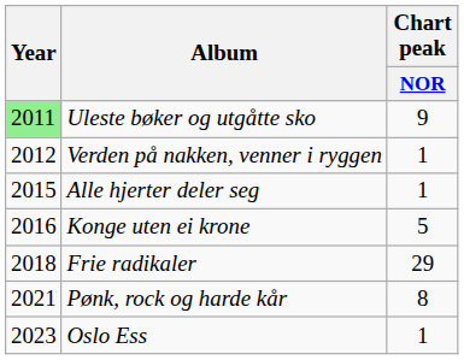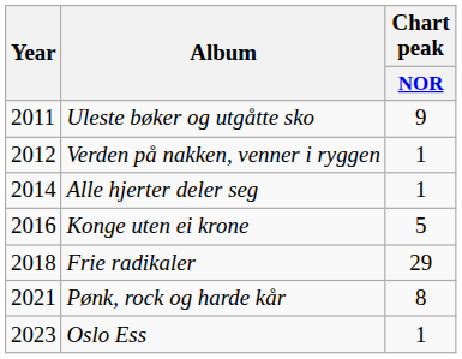Uleste bøker og utgåtte sko | Year: lightgreen background -> no background
Alle hjerter deler seg | Year: 2015 -> 2014
